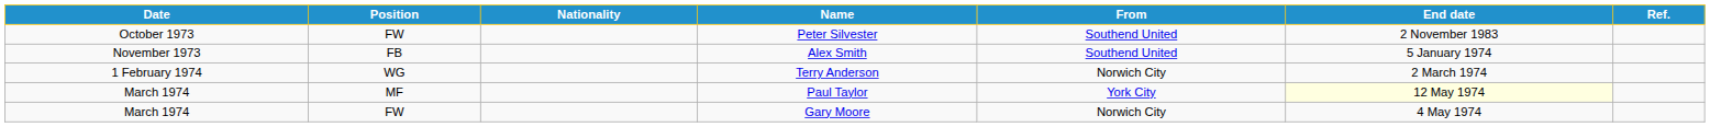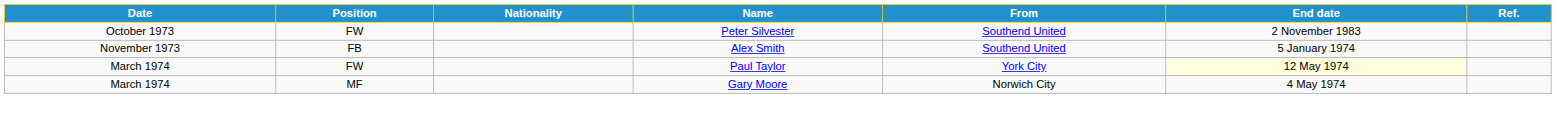- row: 1 February 1974 | WG | Terry Anderson | Norwich City | 2 March 1974
Paul Taylor | Position: MF -> FW
Gary Moore | Position: FW -> MF
